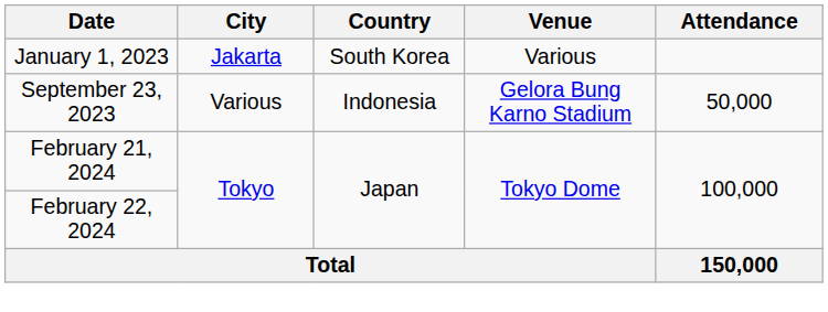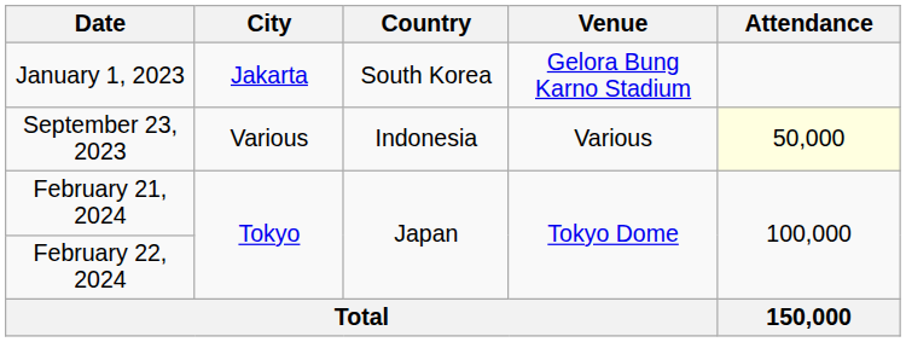January 1, 2023 | Venue: Various -> Gelora Bung Karno Stadium
September 23, 2023 | Venue: Gelora Bung Karno Stadium -> Various
September 23, 2023 | Attendance: no background -> lightyellow background
